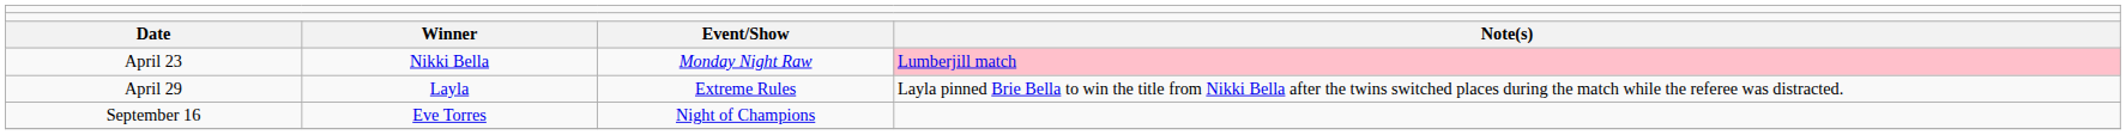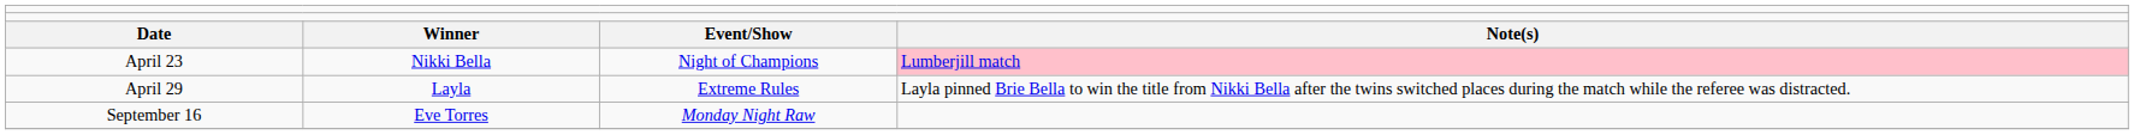April 23 | column 3: Monday Night Raw -> Night of Champions
September 16 | column 3: Night of Champions -> Monday Night Raw
